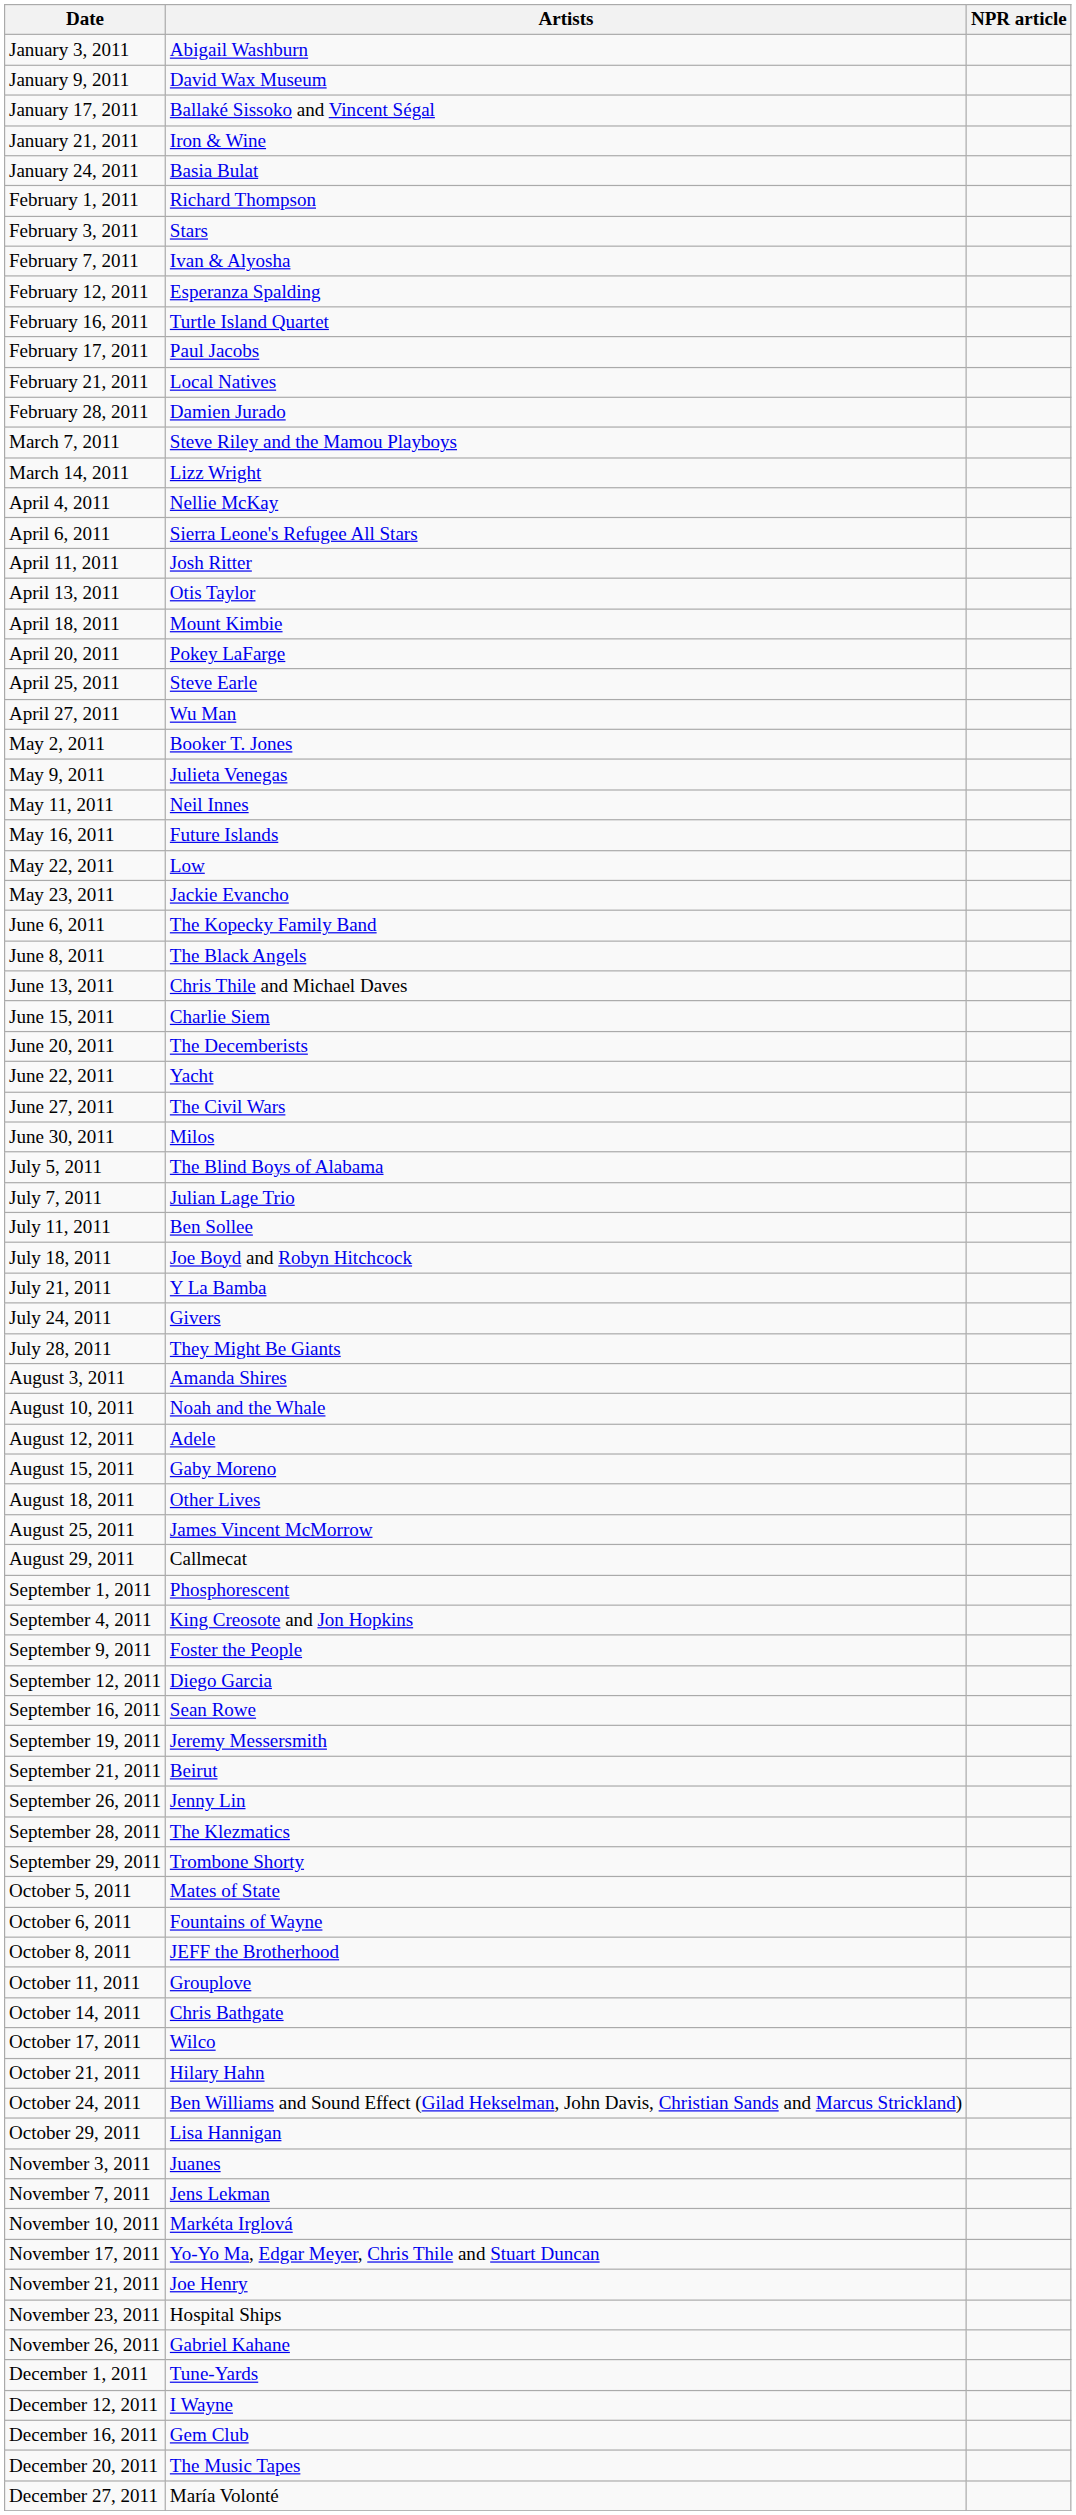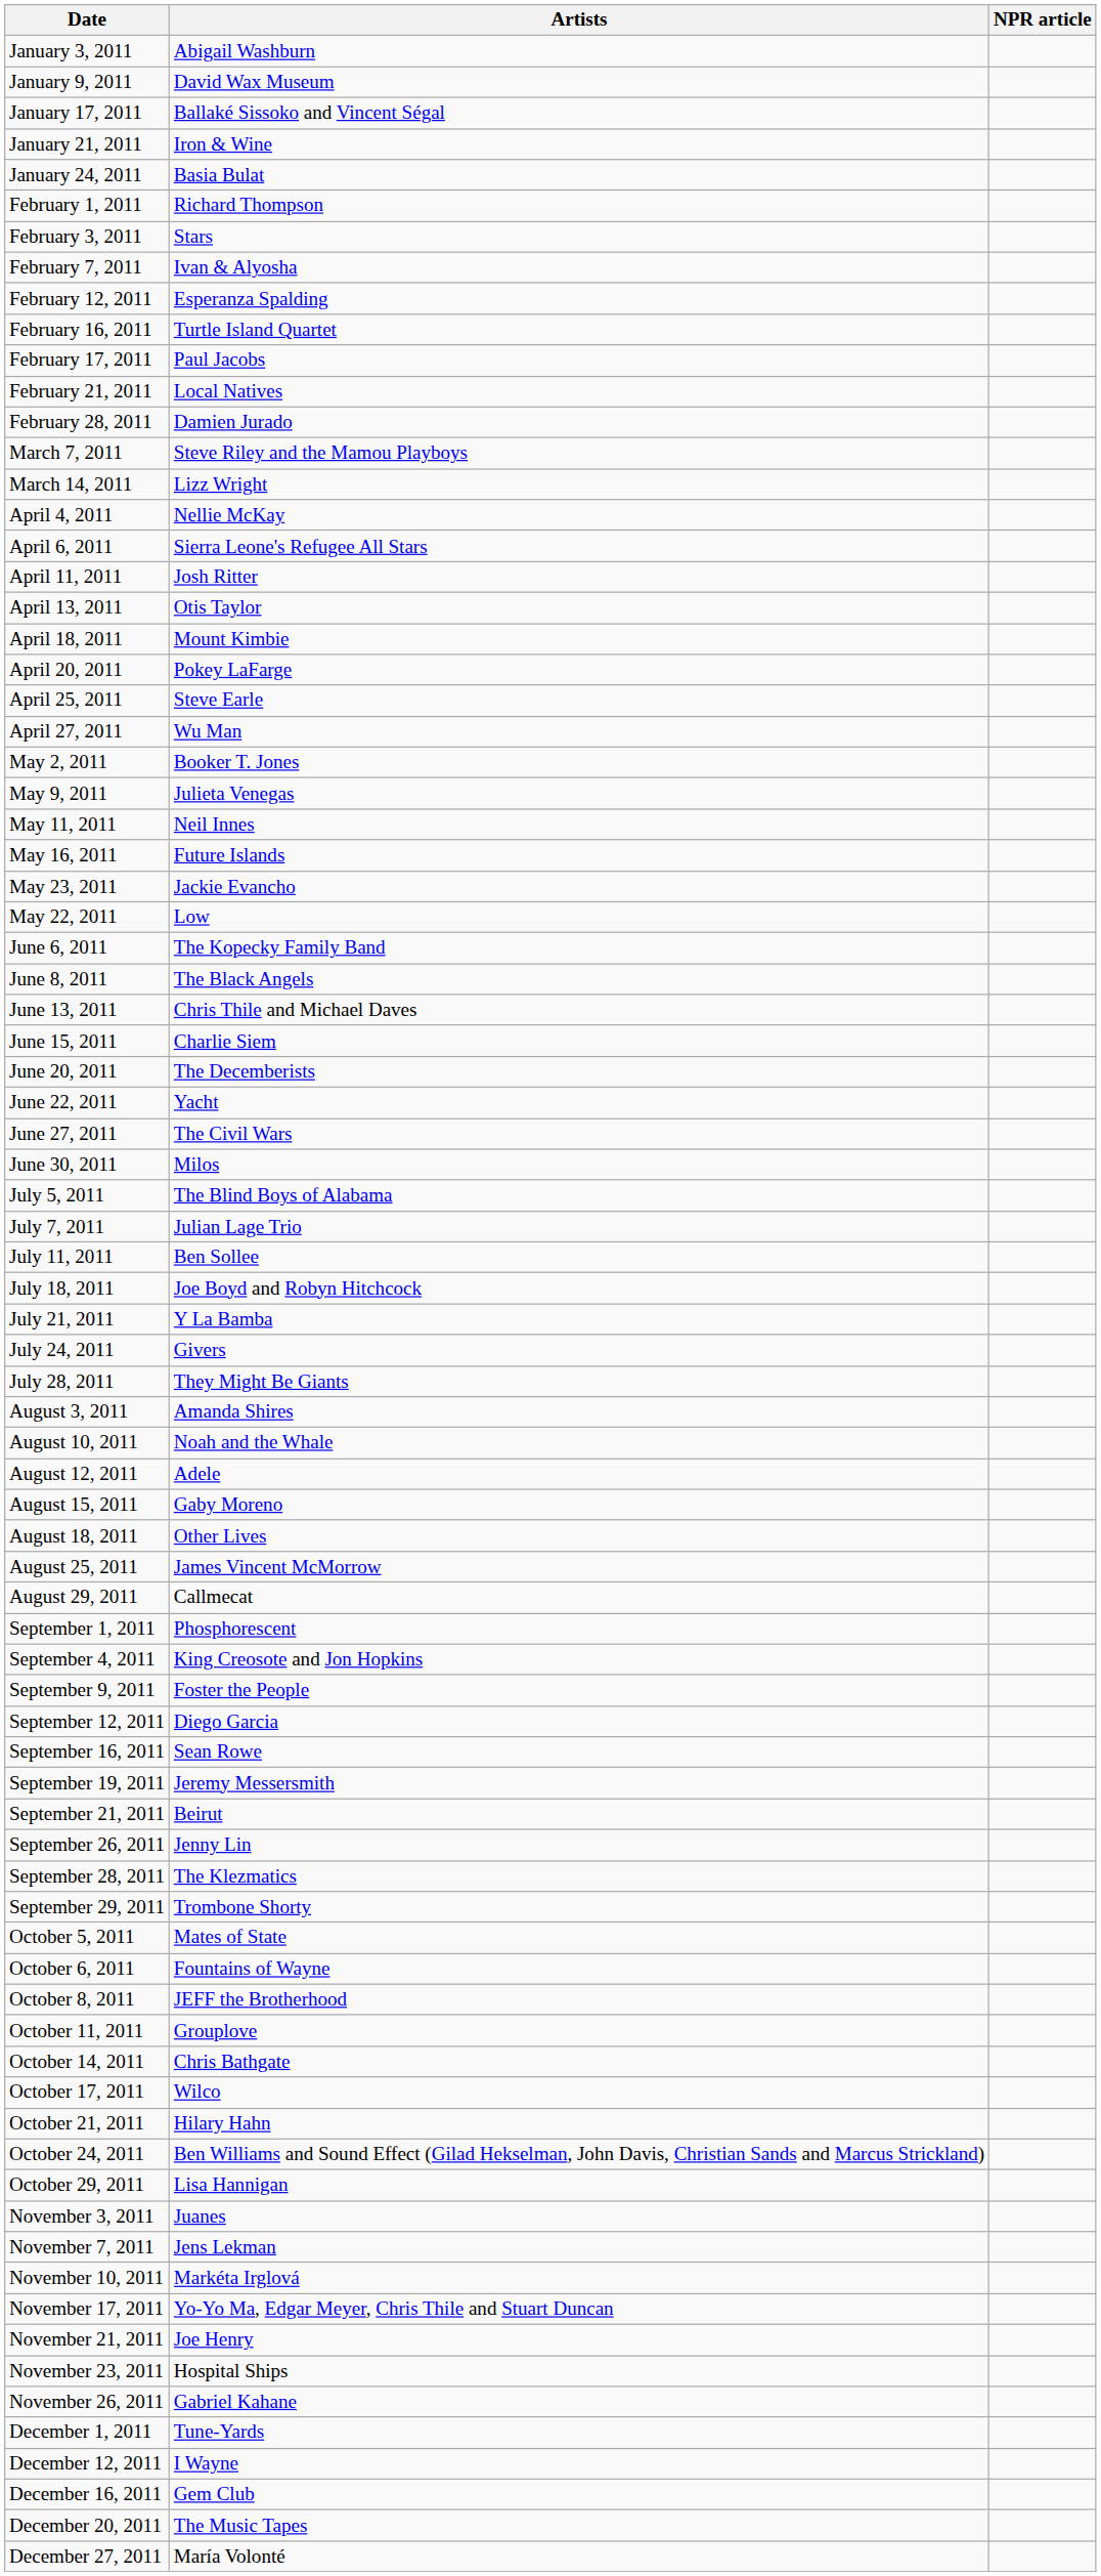rows swapped: May 22, 2011 <-> May 23, 2011
